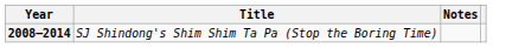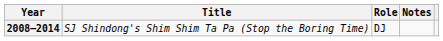+ column: Role | DJ
